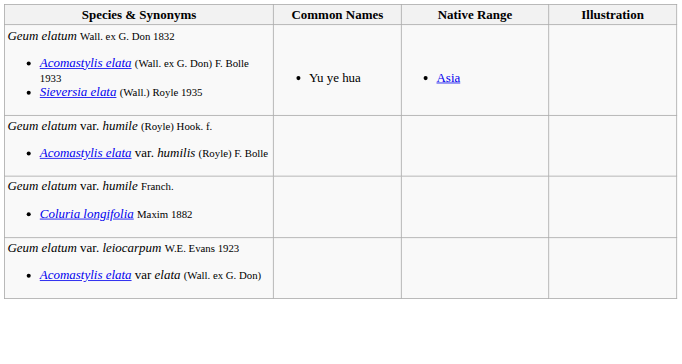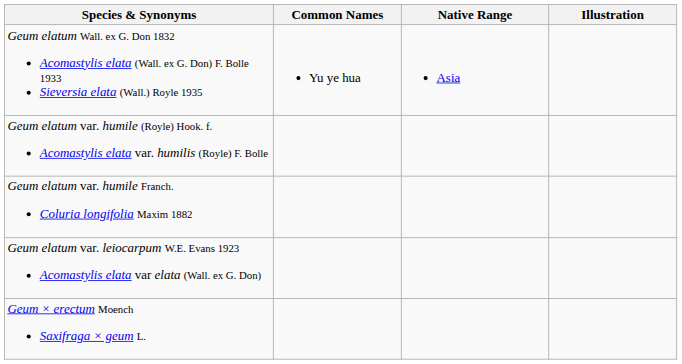+ row: Geum × erectum Moench Saxifraga × geum L.
